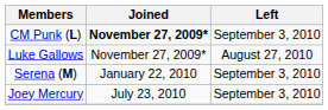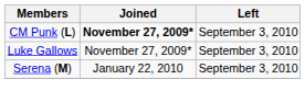Luke Gallows | Left: August 27, 2010 -> September 3, 2010
- row: Joey Mercury | July 23, 2010 | September 3, 2010
